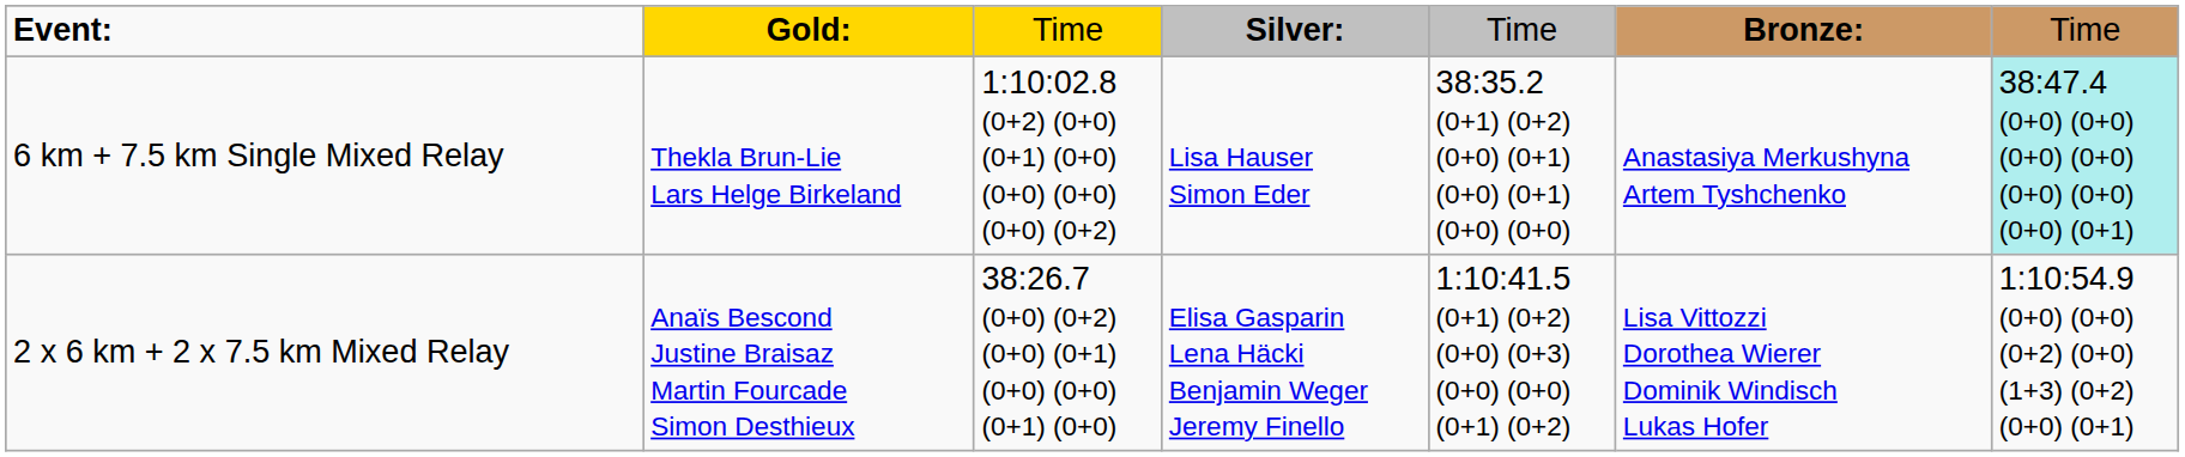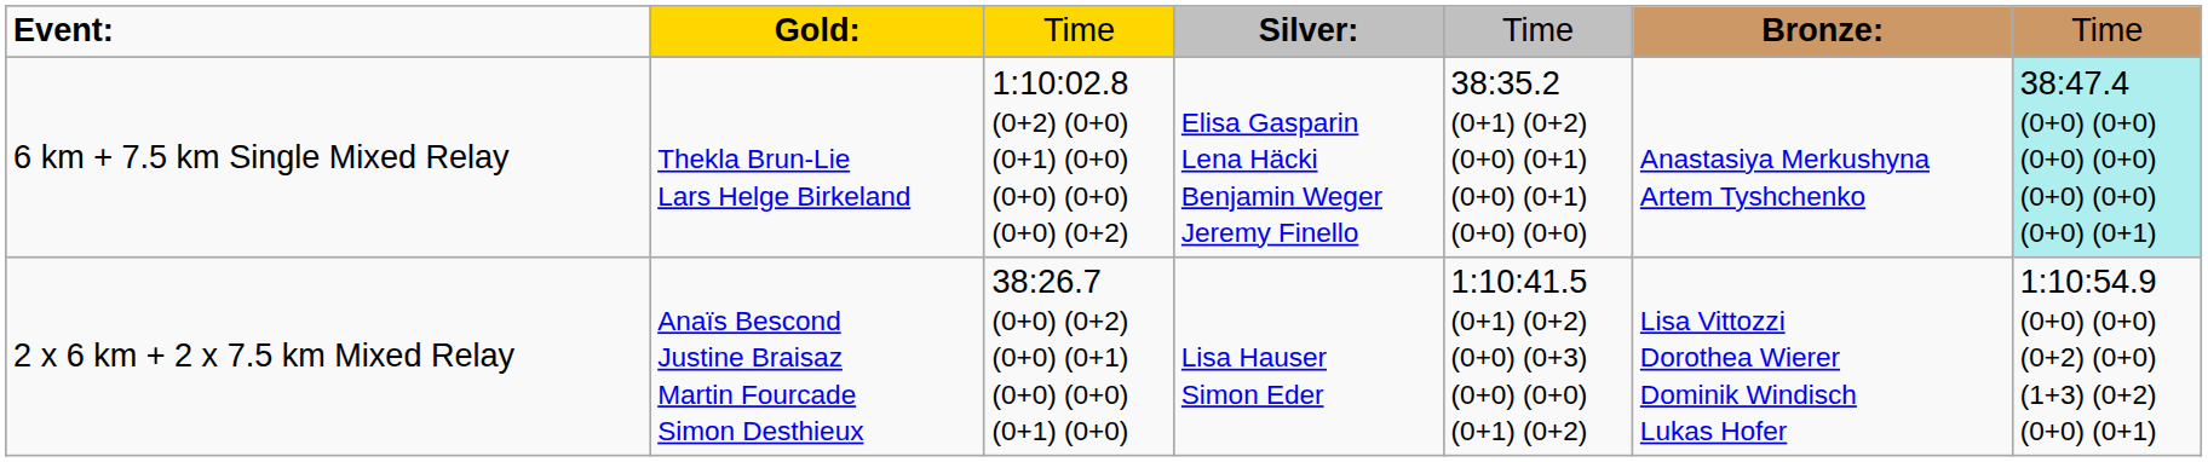6 km + 7.5 km Single Mixed Relay | column 4: Lisa Hauser Simon Eder -> Elisa Gasparin Lena Häcki Benjamin Weger Jeremy Finello
2 x 6 km + 2 x 7.5 km Mixed Relay | column 4: Elisa Gasparin Lena Häcki Benjamin Weger Jeremy Finello -> Lisa Hauser Simon Eder
